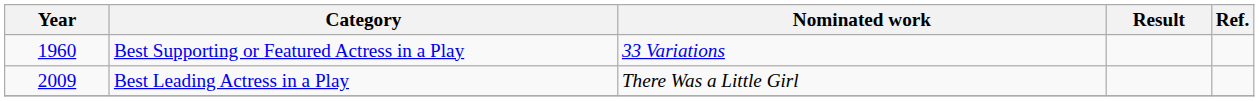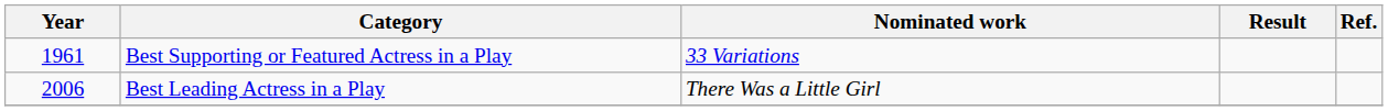Best Supporting or Featured Actress in a Play | Year: 1960 -> 1961
Best Leading Actress in a Play | Year: 2009 -> 2006
